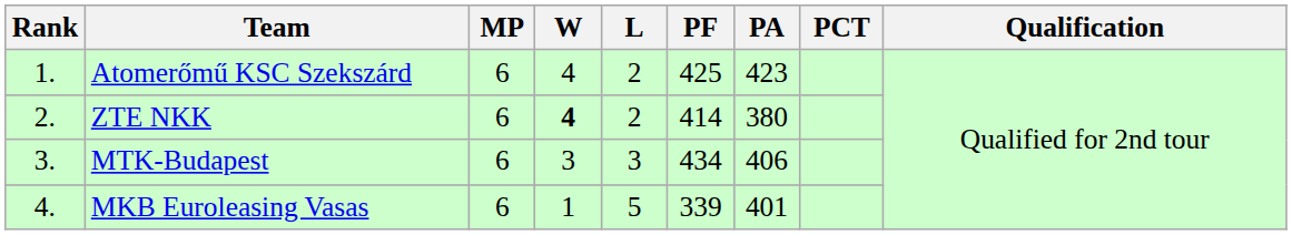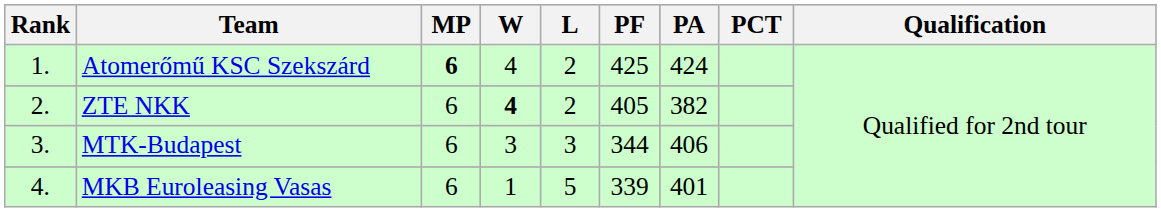Atomerőmű KSC Szekszárd | MP: normal -> bold
Atomerőmű KSC Szekszárd | PA: 423 -> 424
ZTE NKK | PF: 414 -> 405
ZTE NKK | PA: 380 -> 382
MTK-Budapest | PF: 434 -> 344
